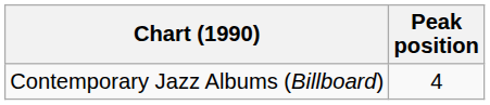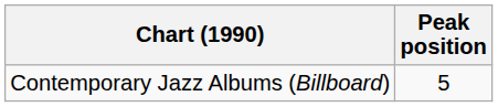Contemporary Jazz Albums (Billboard) | Peak position: 4 -> 5
